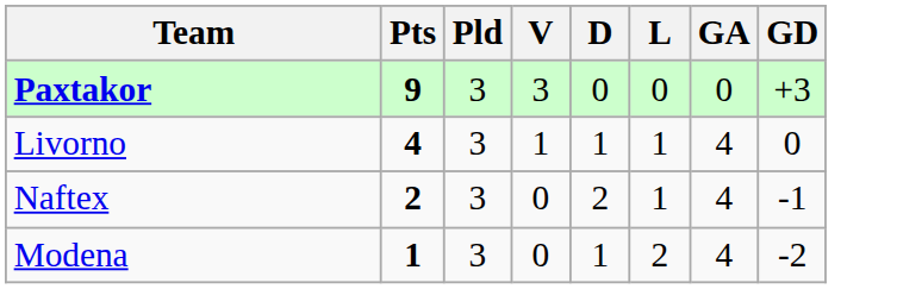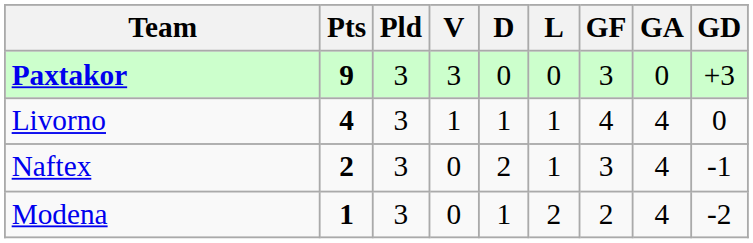+ column: GF | 3 | 4 | 3 | 2
